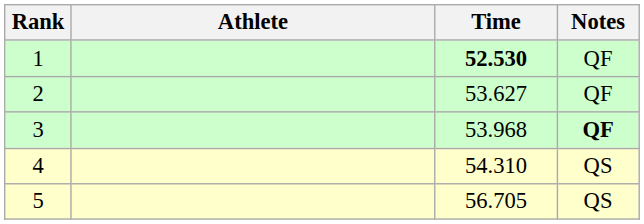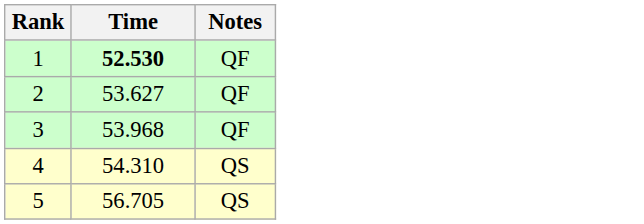- column: Athlete
3 | Notes: bold -> normal
